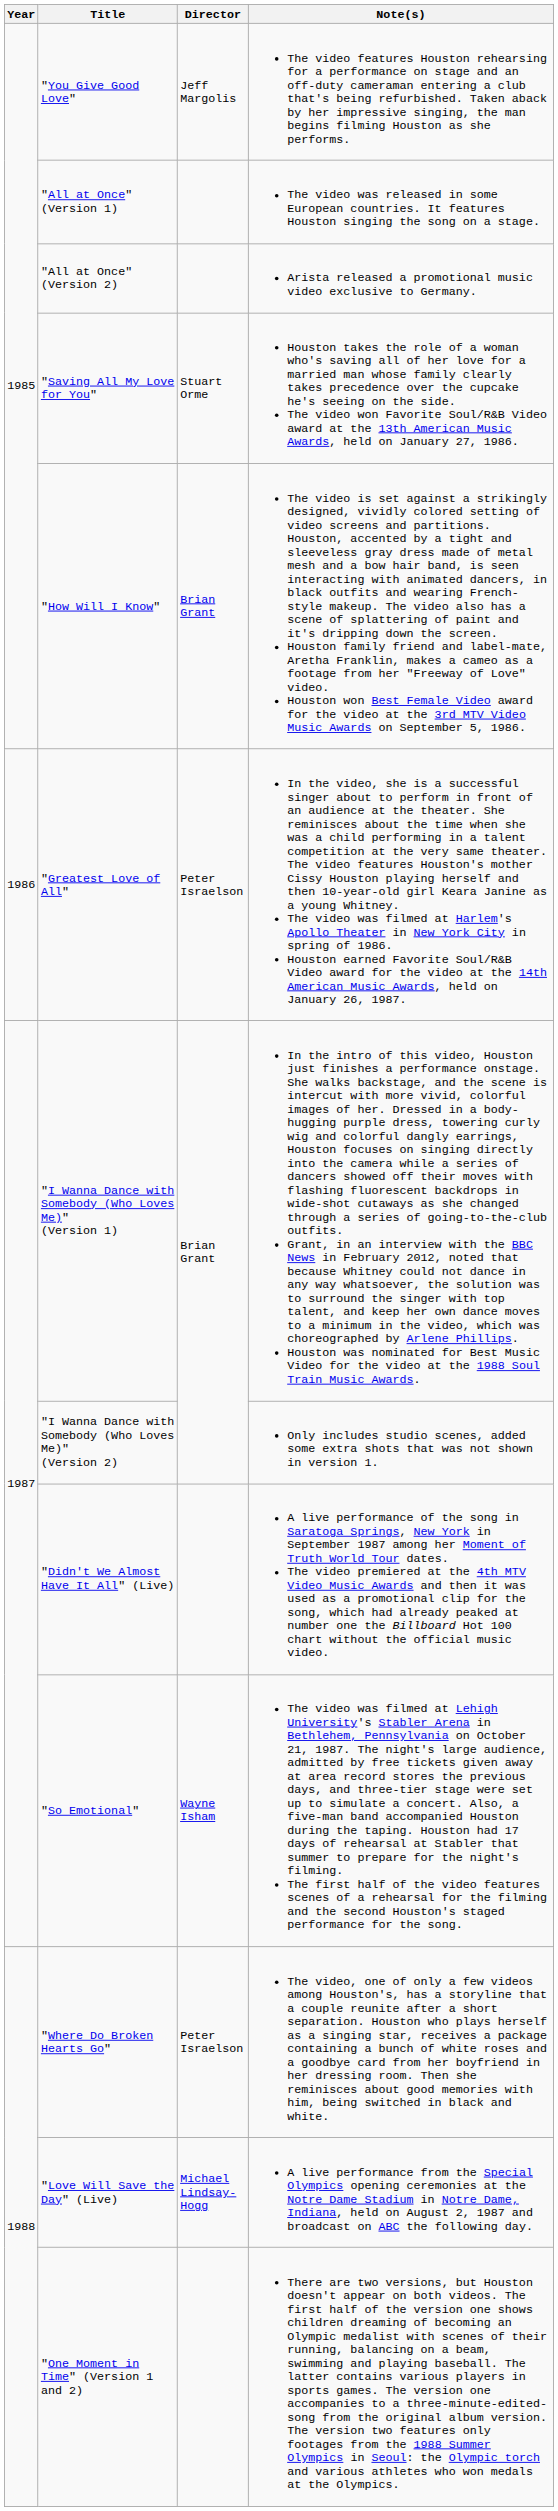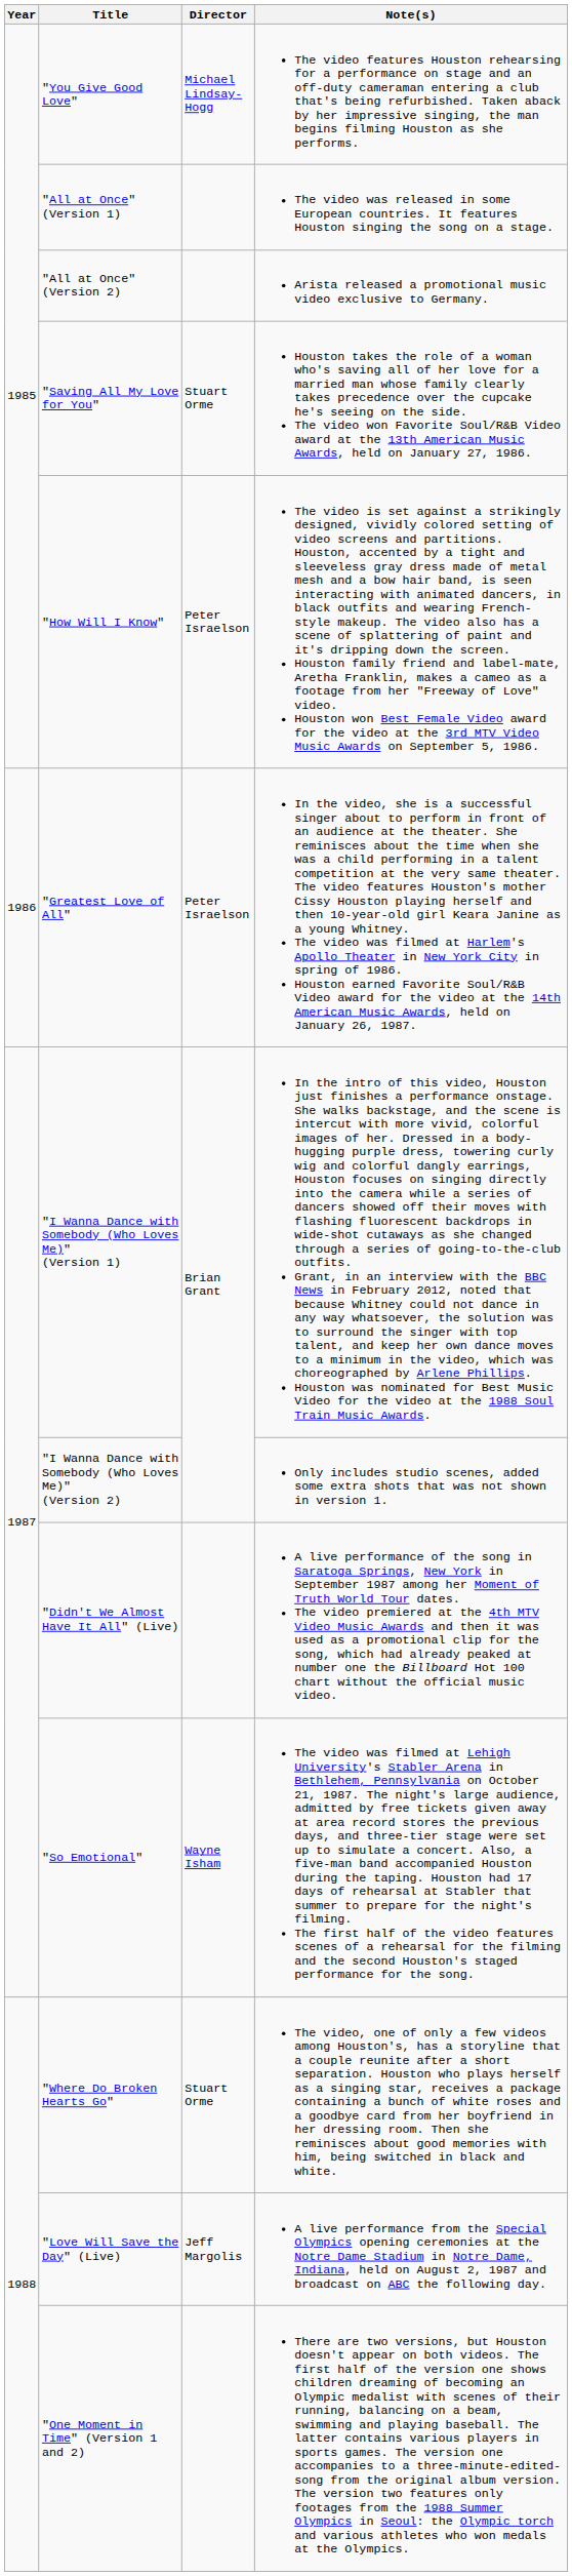"You Give Good Love" | Director: Jeff Margolis -> Michael Lindsay-Hogg
"How Will I Know" | Director: Brian Grant -> Peter Israelson
"Where Do Broken Hearts Go" | Director: Peter Israelson -> Stuart Orme
"Love Will Save the Day" (Live) | Director: Michael Lindsay-Hogg -> Jeff Margolis
